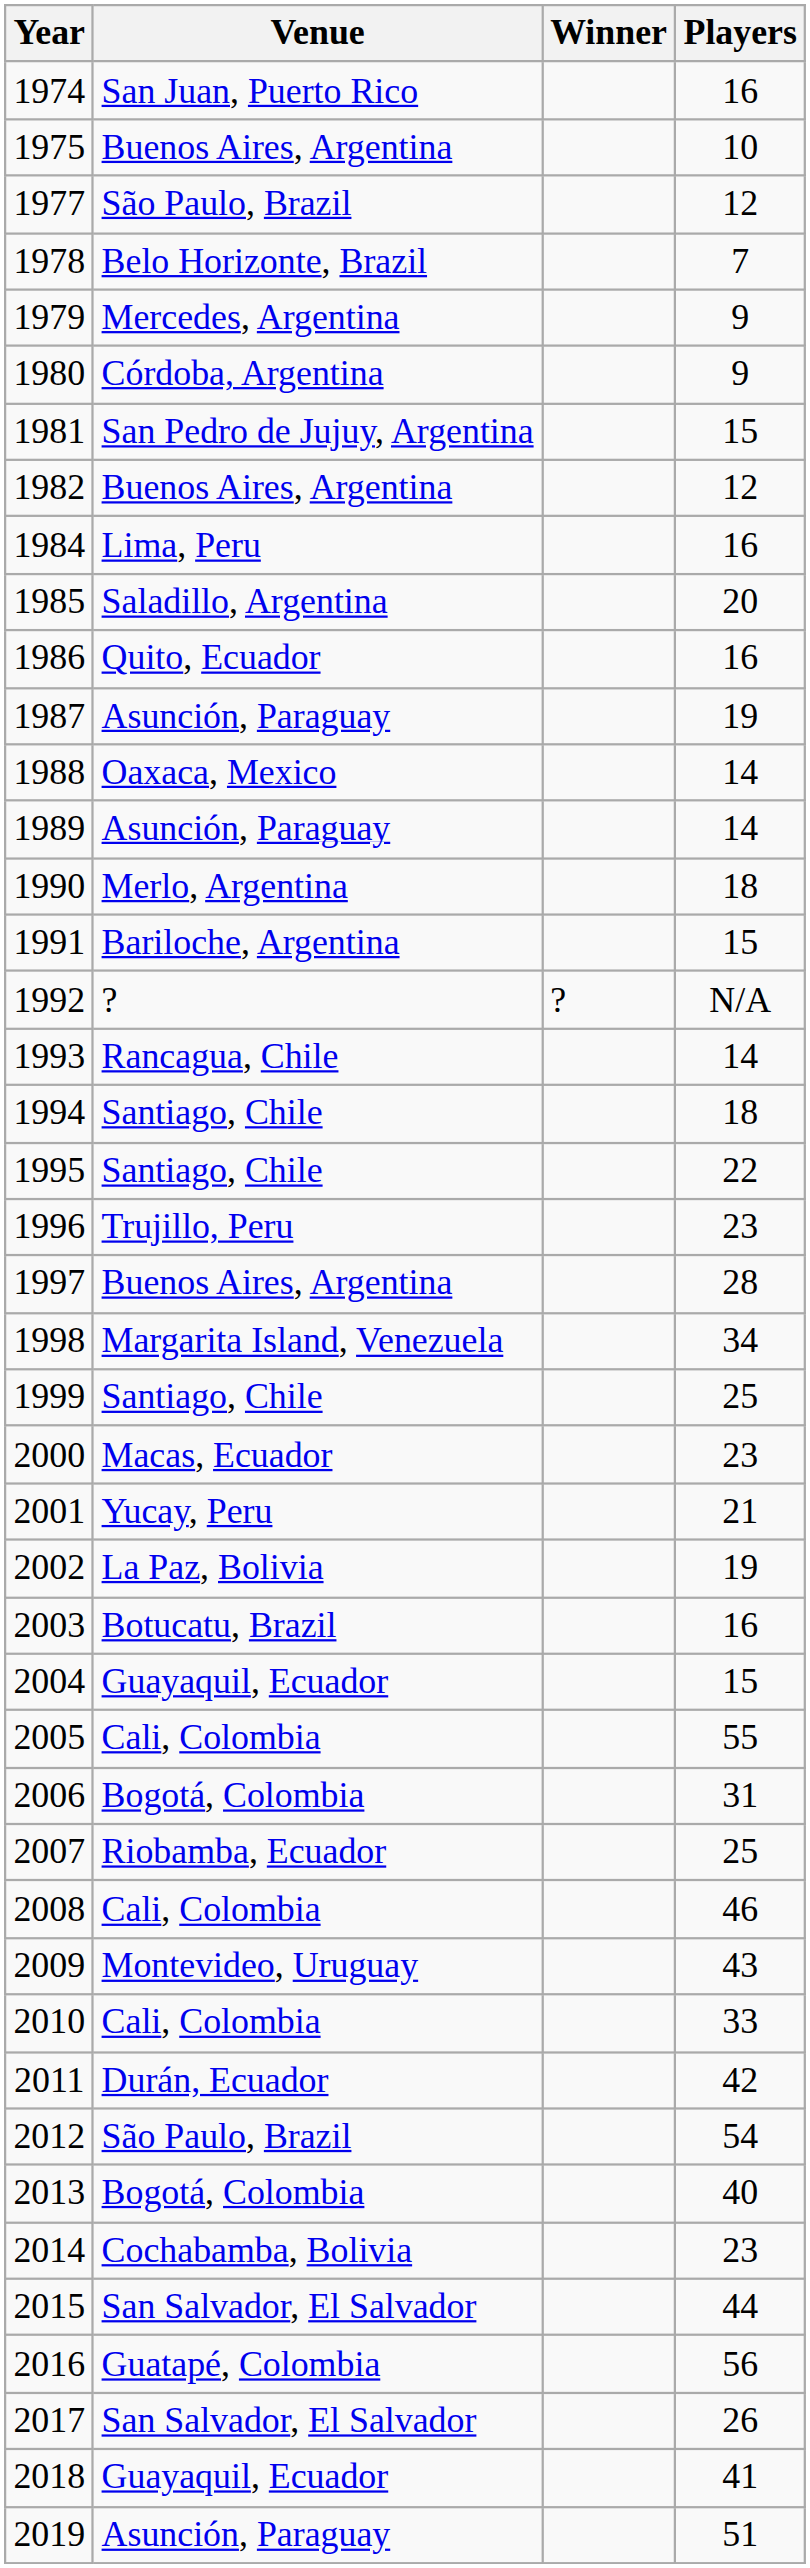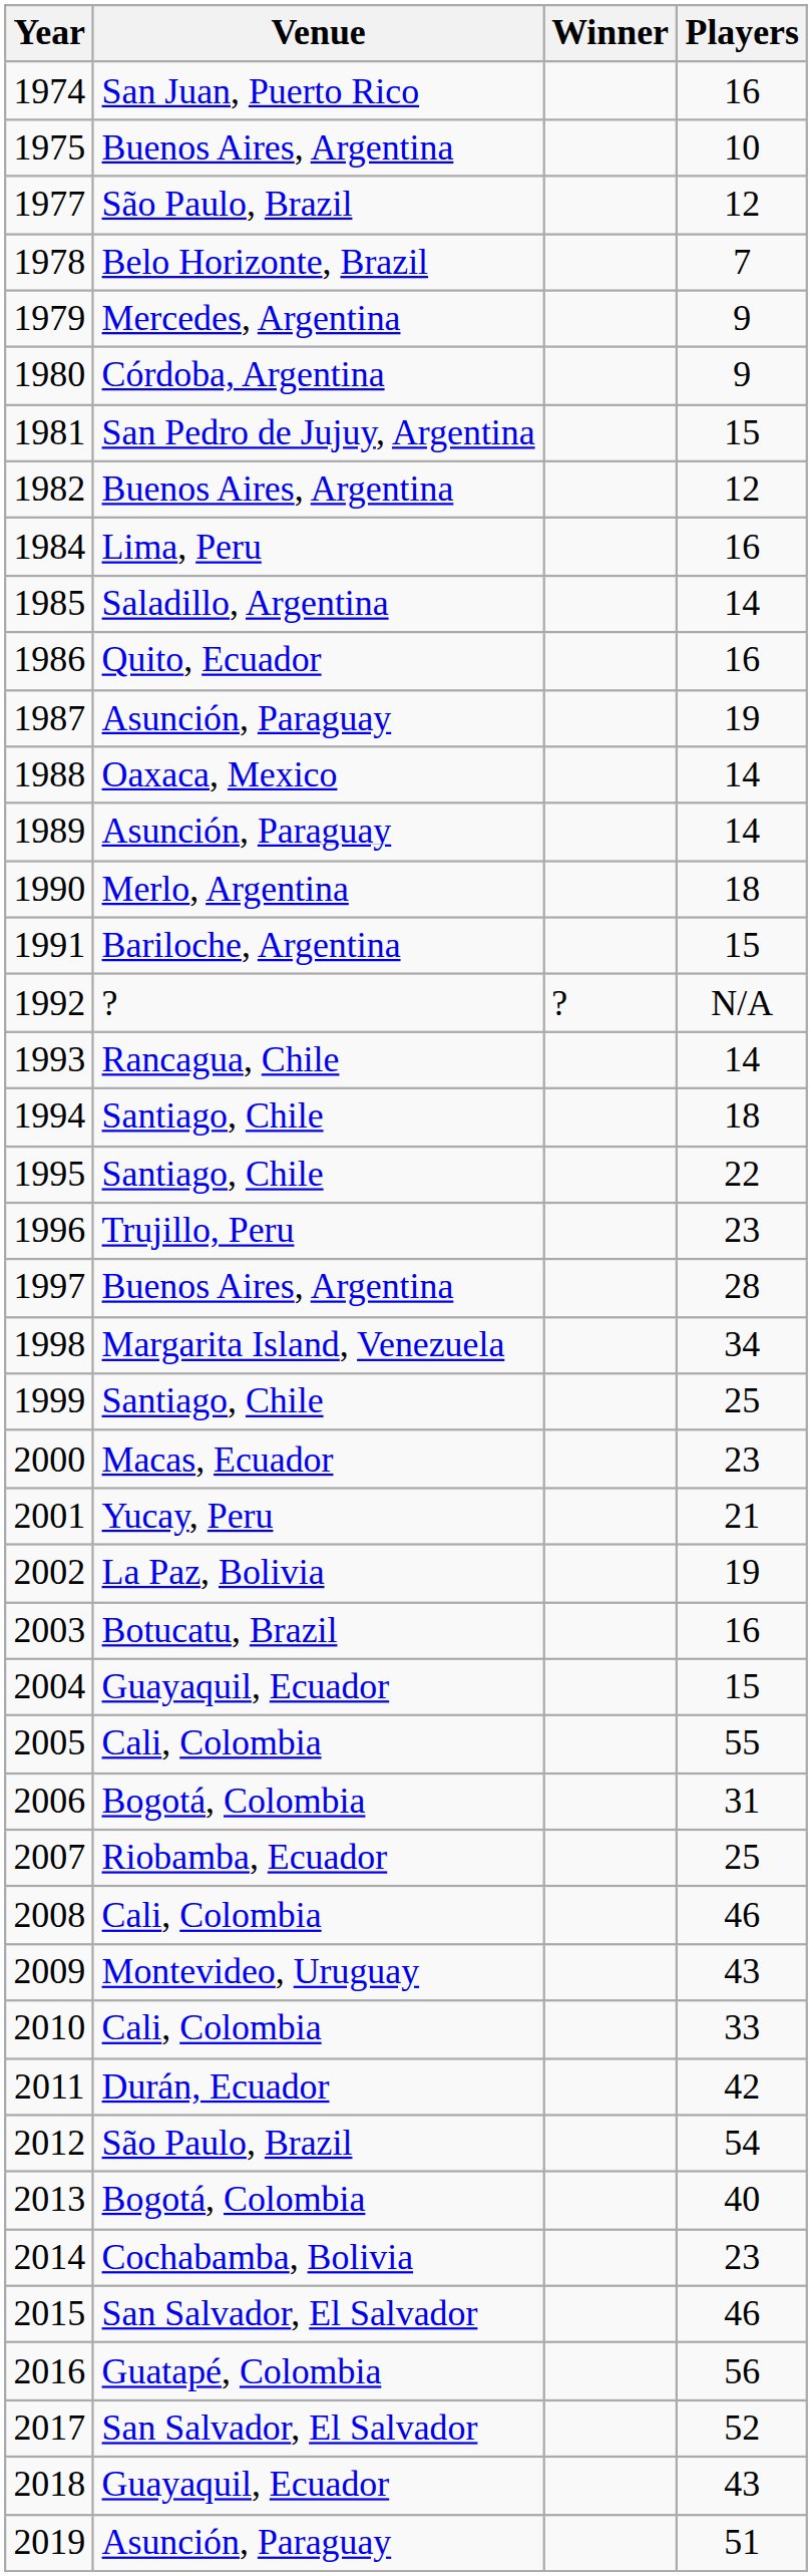1985 | Players: 20 -> 14
2015 | Players: 44 -> 46
2017 | Players: 26 -> 52
2018 | Players: 41 -> 43
